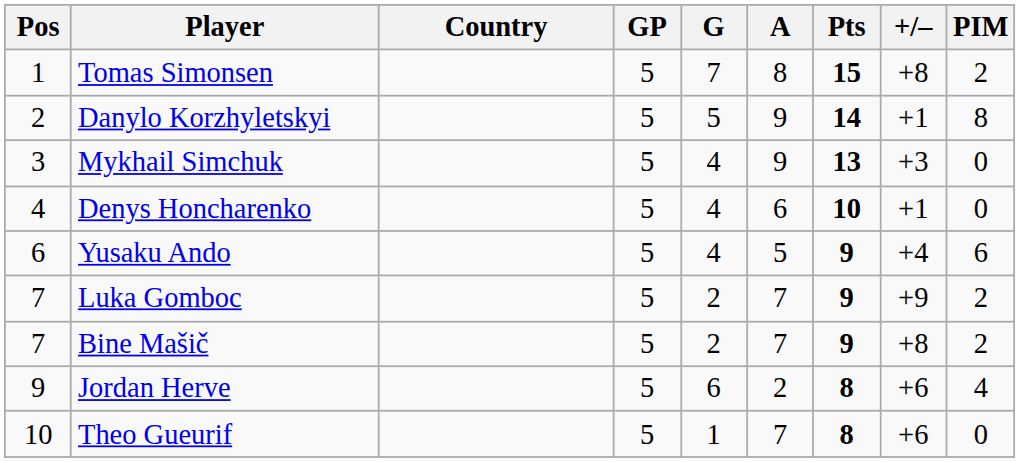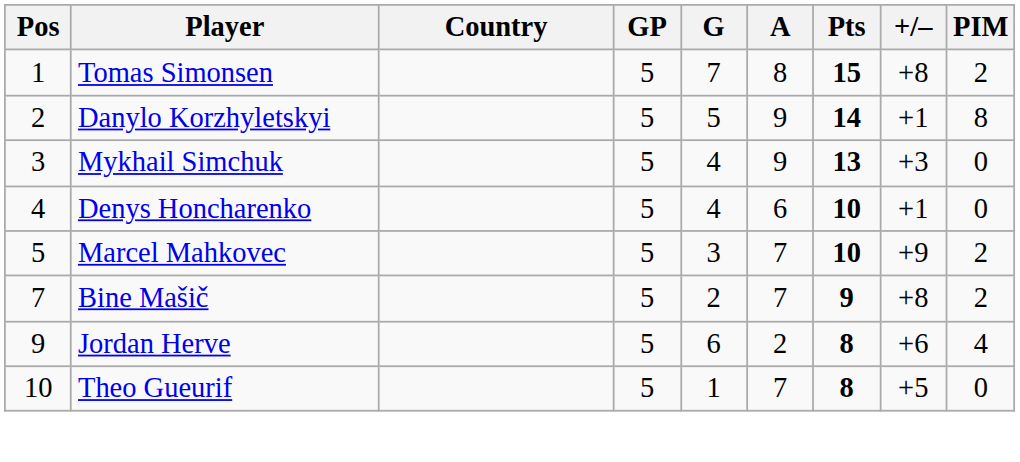+ row: 5 | Marcel Mahkovec | 5 | 3 | 7 | 10 | +9 | 2
- row: 6 | Yusaku Ando | 5 | 4 | 5 | 9 | +4 | 6
- row: 7 | Luka Gomboc | 5 | 2 | 7 | 9 | +9 | 2
Theo Gueurif | +/–: +6 -> +5
